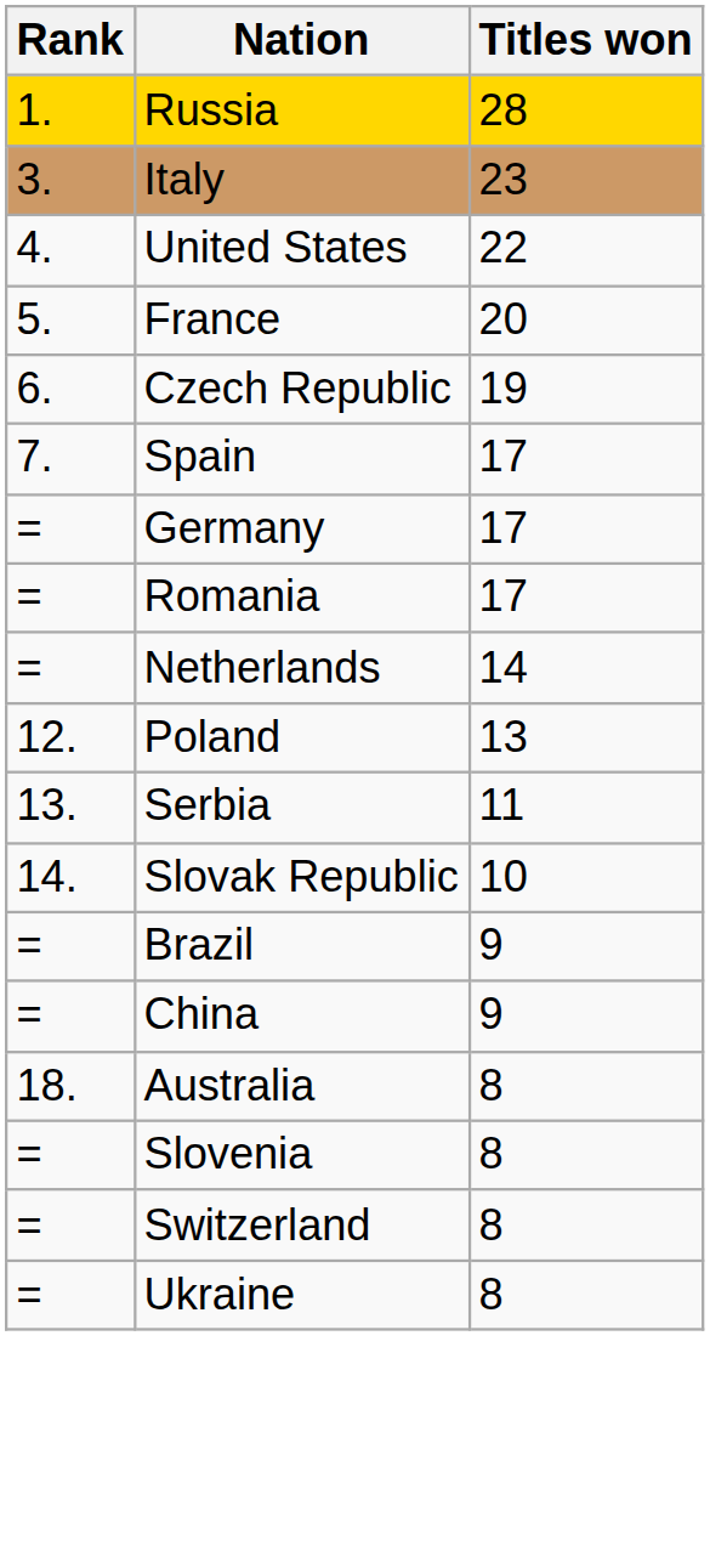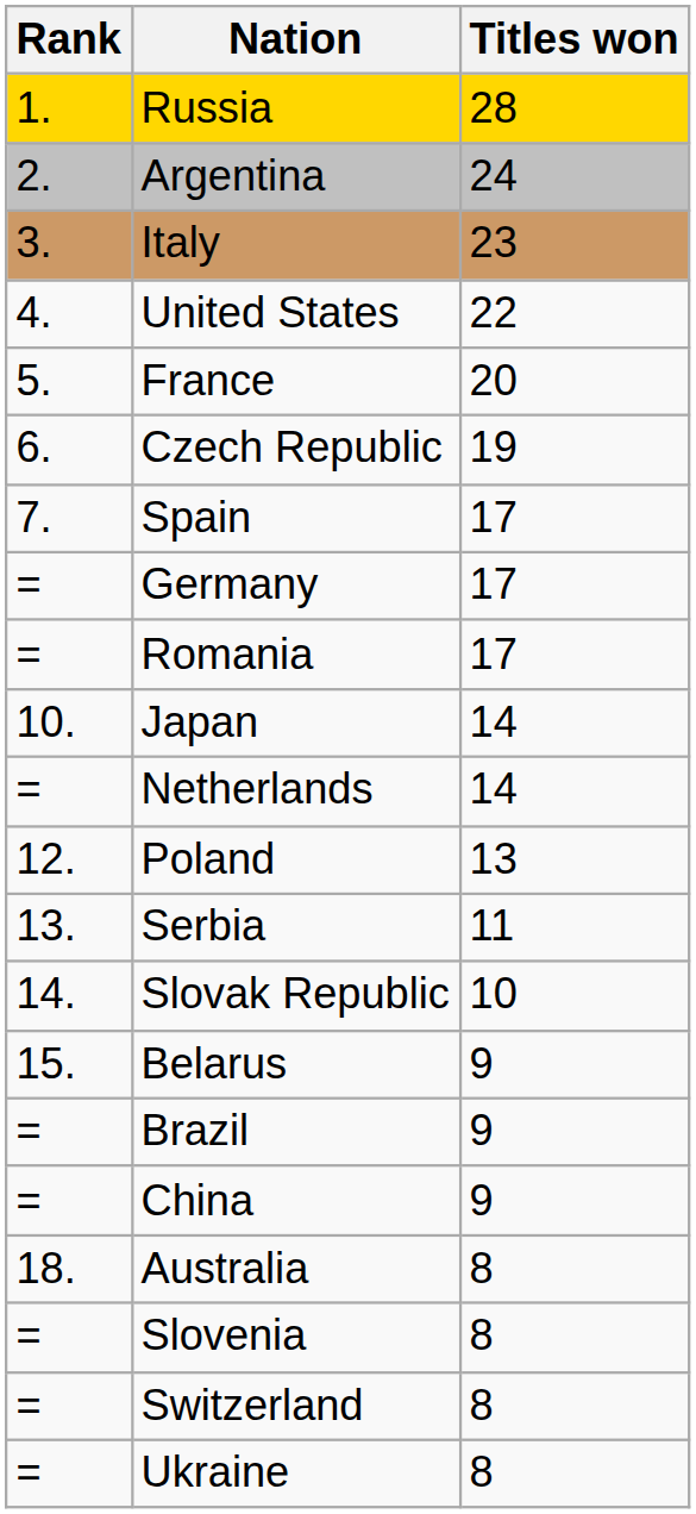+ row: 2. | Argentina | 24
+ row: 10. | Japan | 14
+ row: 15. | Belarus | 9
